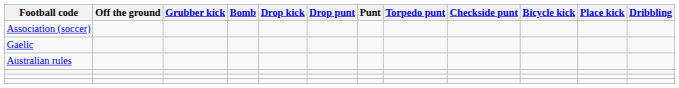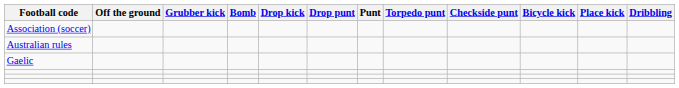rows swapped: Australian rules <-> Gaelic
